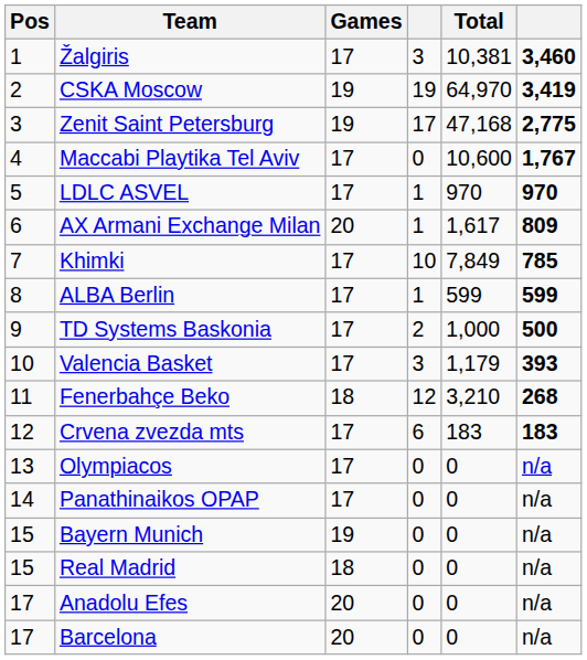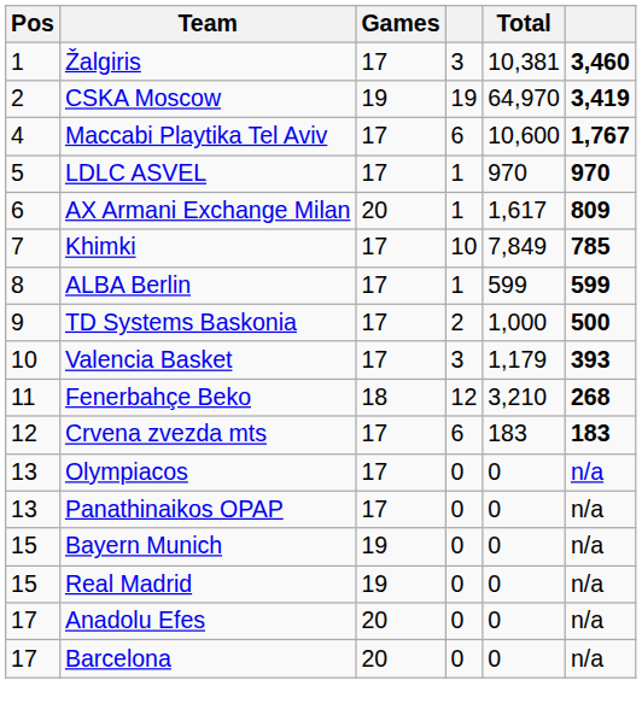- row: 3 | Zenit Saint Petersburg | 19 | 17 | 47,168 | 2,775
Maccabi Playtika Tel Aviv | column 4: 0 -> 6
Panathinaikos OPAP | Pos: 14 -> 13
Real Madrid | Games: 18 -> 19
